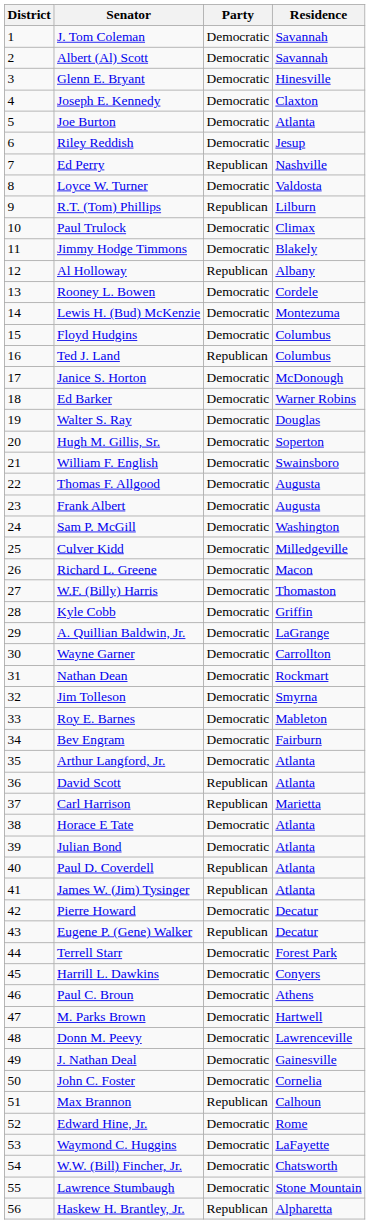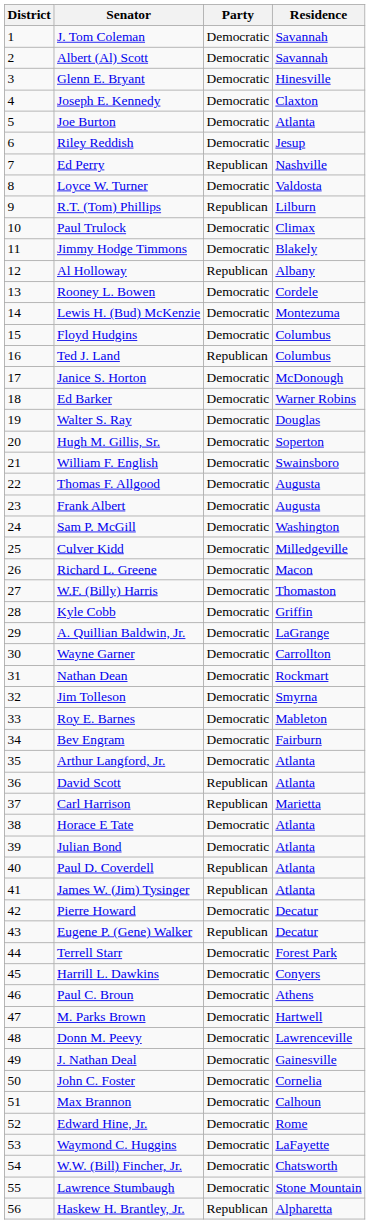Max Brannon | Party: Republican -> Democratic
